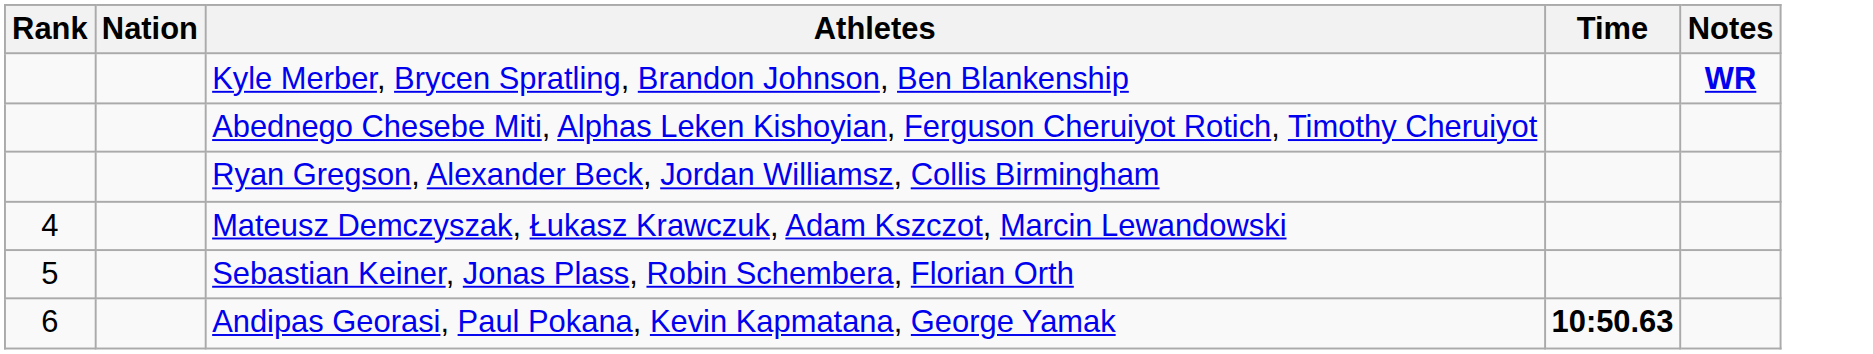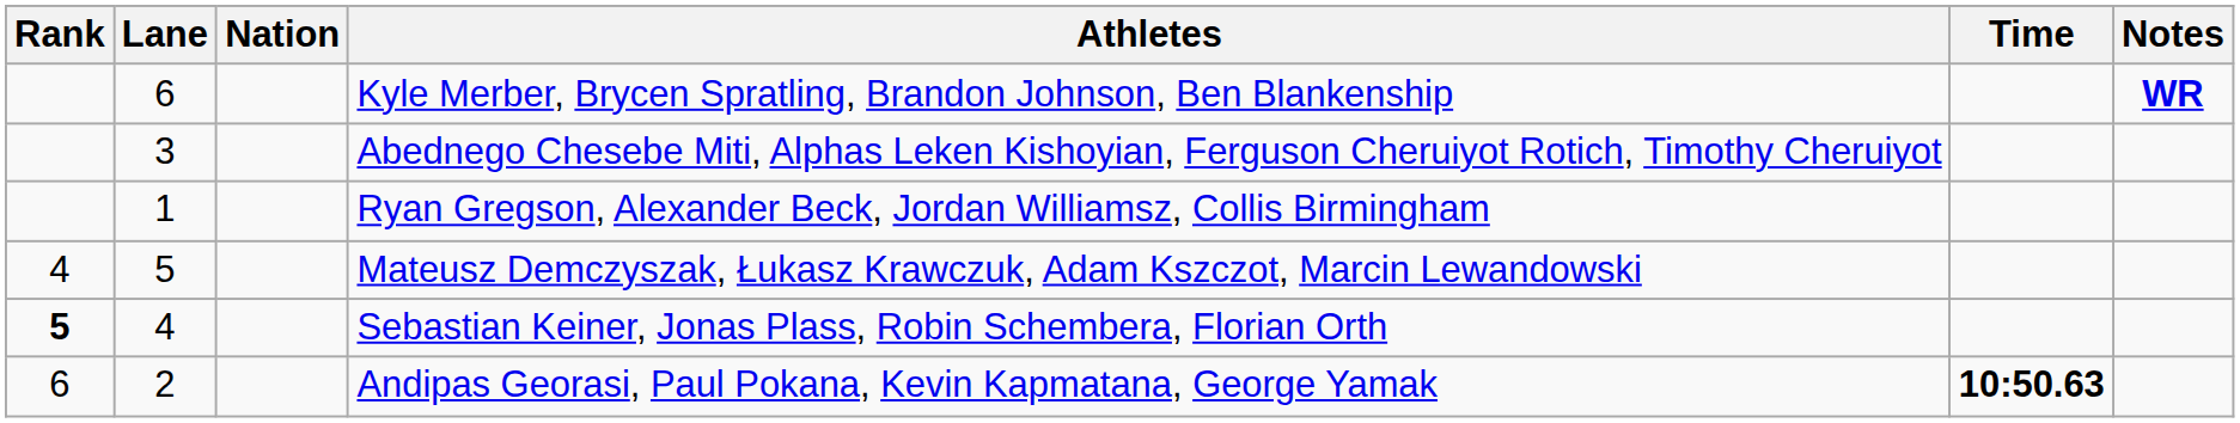+ column: Lane | 6 | 3 | 1 | 5 | 4 | 2
Sebastian Keiner, Jonas Plass, Robin Schembera, Florian Orth | Rank: normal -> bold
